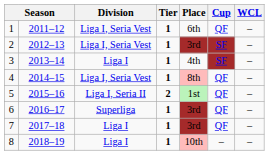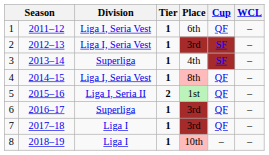3 | Division: Liga I -> Superliga
